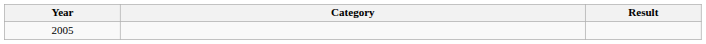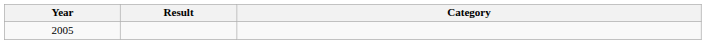columns swapped: Category <-> Result
